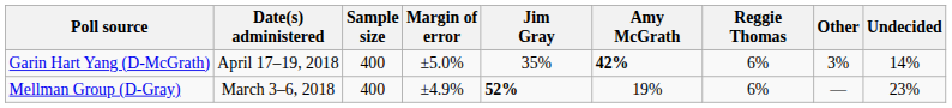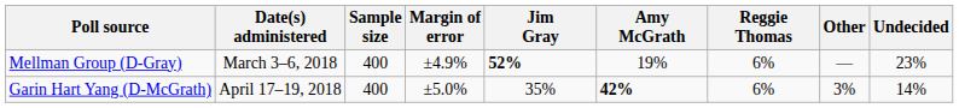rows swapped: Garin Hart Yang (D-McGrath) <-> Mellman Group (D-Gray)
